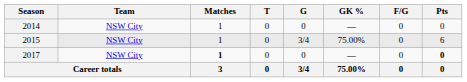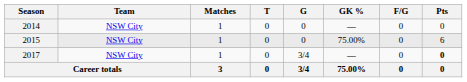2015 | G: 3/4 -> 0
2017 | Matches: bold -> normal
2017 | G: 0 -> 3/4
